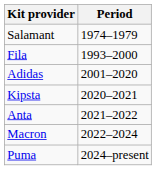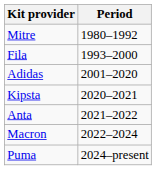- row: Salamant | 1974–1979
+ row: Mitre | 1980–1992
